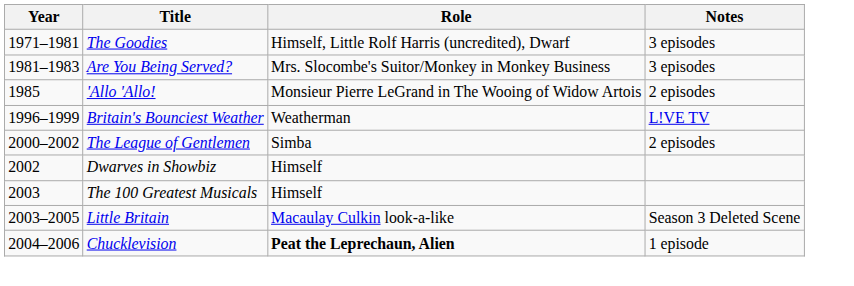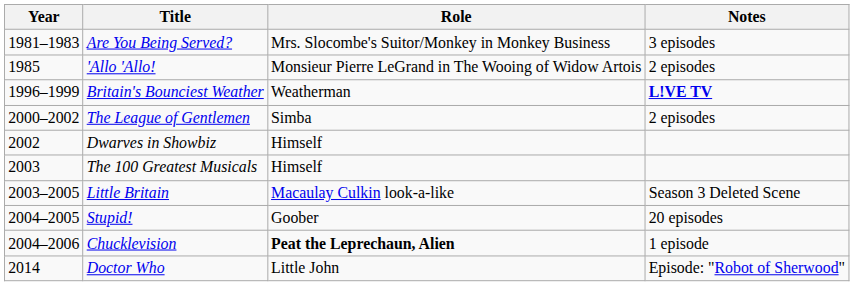- row: 1971–1981 | The Goodies | Himself, Little Rolf Harris (uncredited), Dwarf | 3 episodes
Britain's Bounciest Weather | Notes: normal -> bold
+ row: 2004–2005 | Stupid! | Goober | 20 episodes
+ row: 2014 | Doctor Who | Little John | Episode: "Robot of Sherwood"
